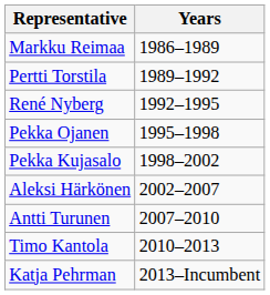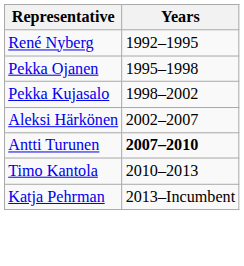- row: Markku Reimaa | 1986–1989
- row: Pertti Torstila | 1989–1992
Antti Turunen | Years: normal -> bold
